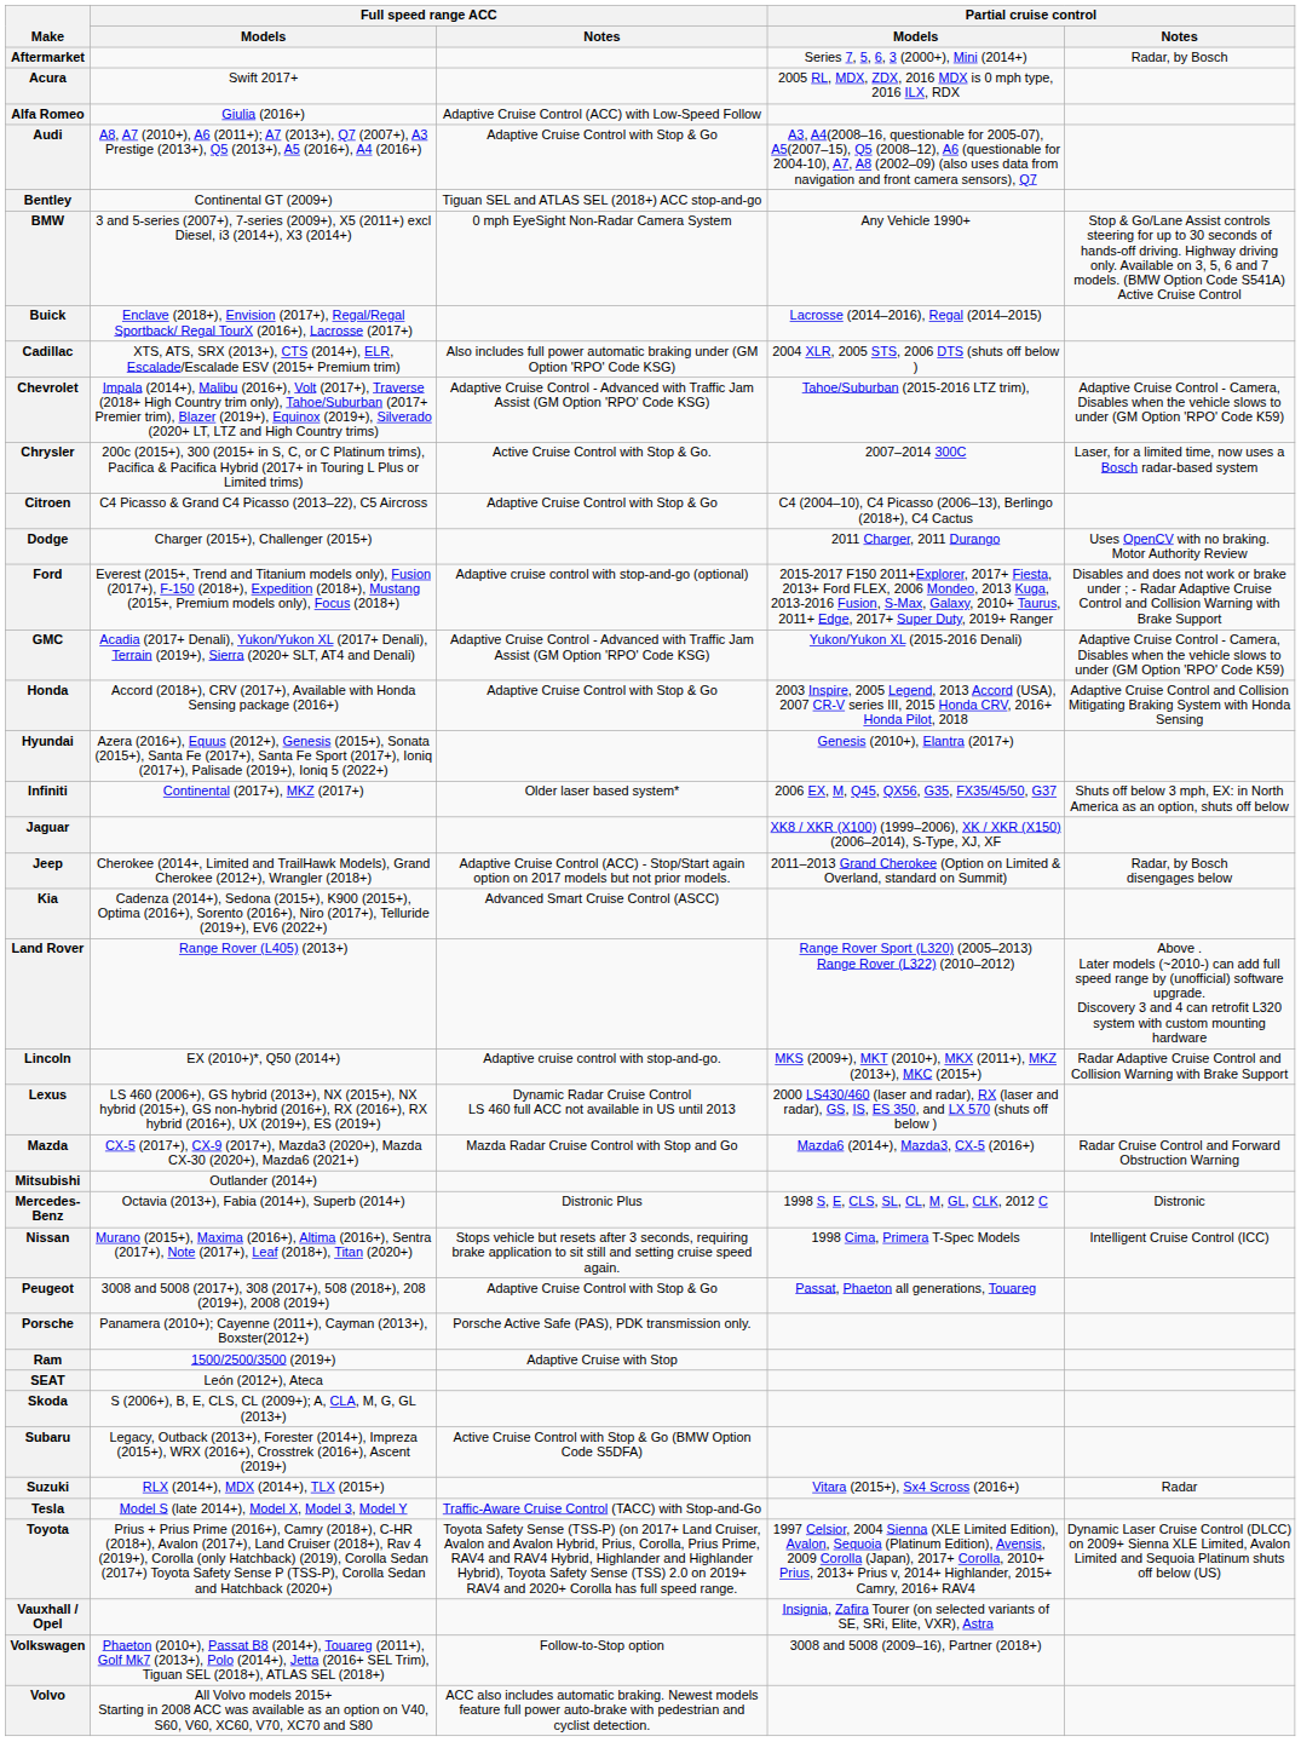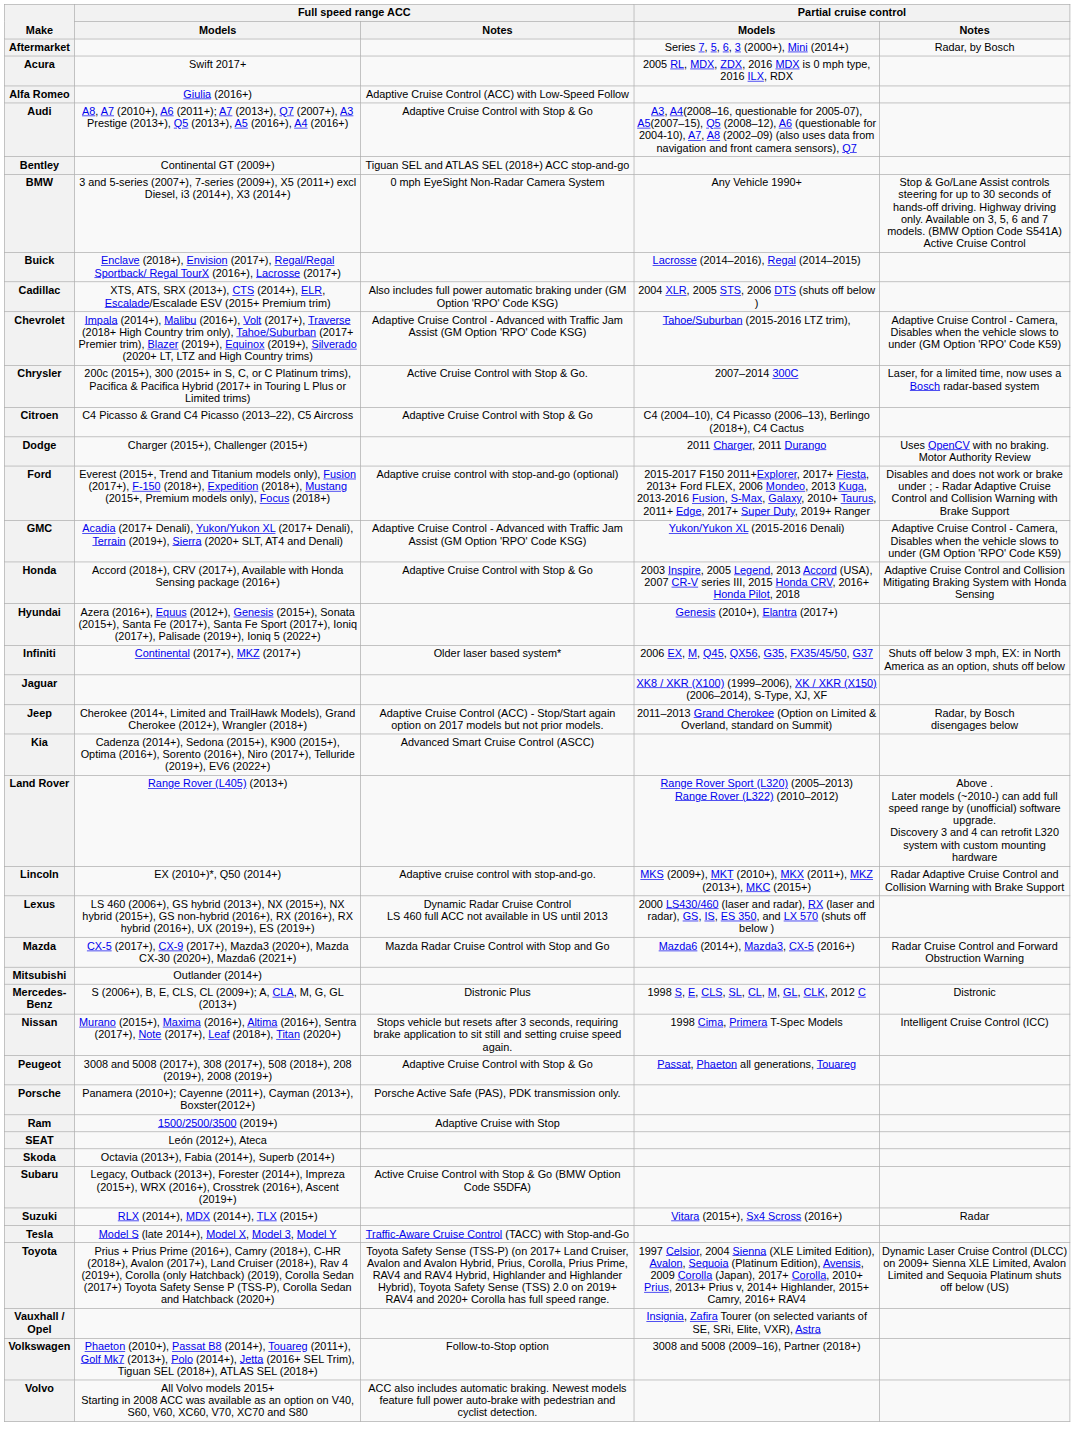Mercedes-Benz | Full speed range ACC / Models: Octavia (2013+), Fabia (2014+), Superb (2014+) -> S (2006+), B, E, CLS, CL (2009+); A, CLA, M, G, GL (2013+)
Skoda | Full speed range ACC / Models: S (2006+), B, E, CLS, CL (2009+); A, CLA, M, G, GL (2013+) -> Octavia (2013+), Fabia (2014+), Superb (2014+)
